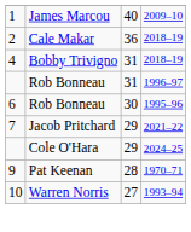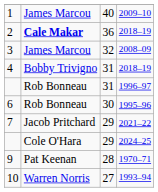2 | column 2: normal -> bold
+ row: 3 | James Marcou | 32 | 2008–09
